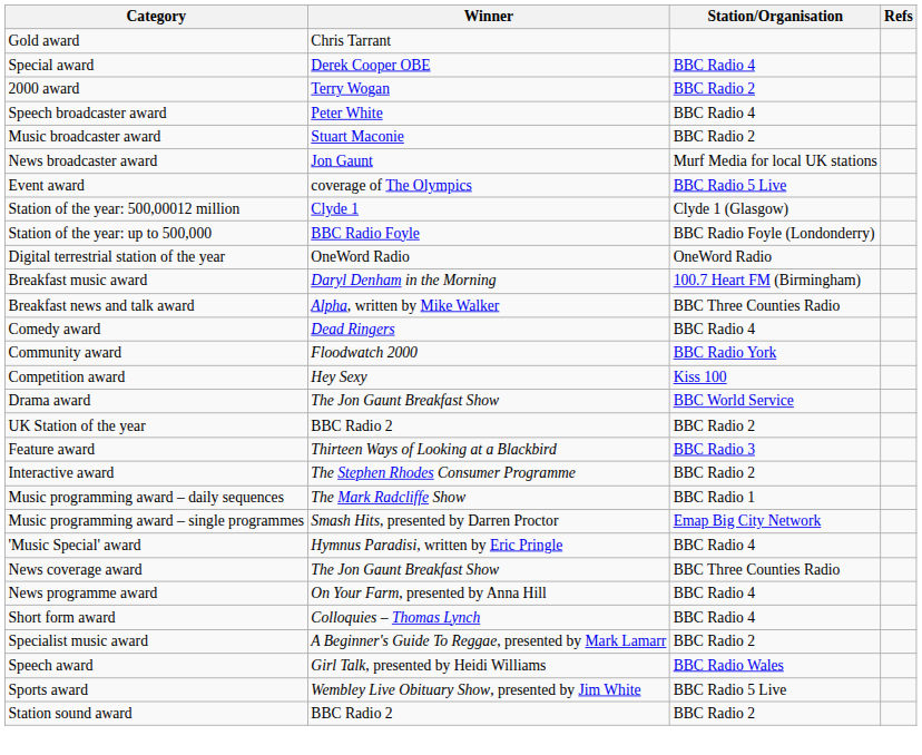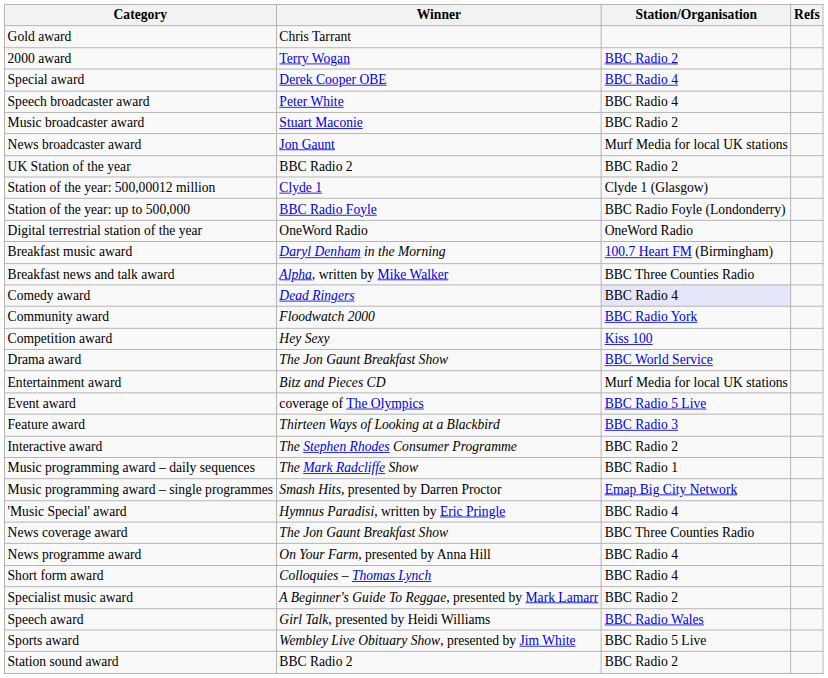rows swapped: 2000 award <-> Special award
rows swapped: UK Station of the year <-> Event award
Comedy award | Station/Organisation: no background -> lavender background
+ row: Entertainment award | Bitz and Pieces CD | Murf Media for local UK stations
